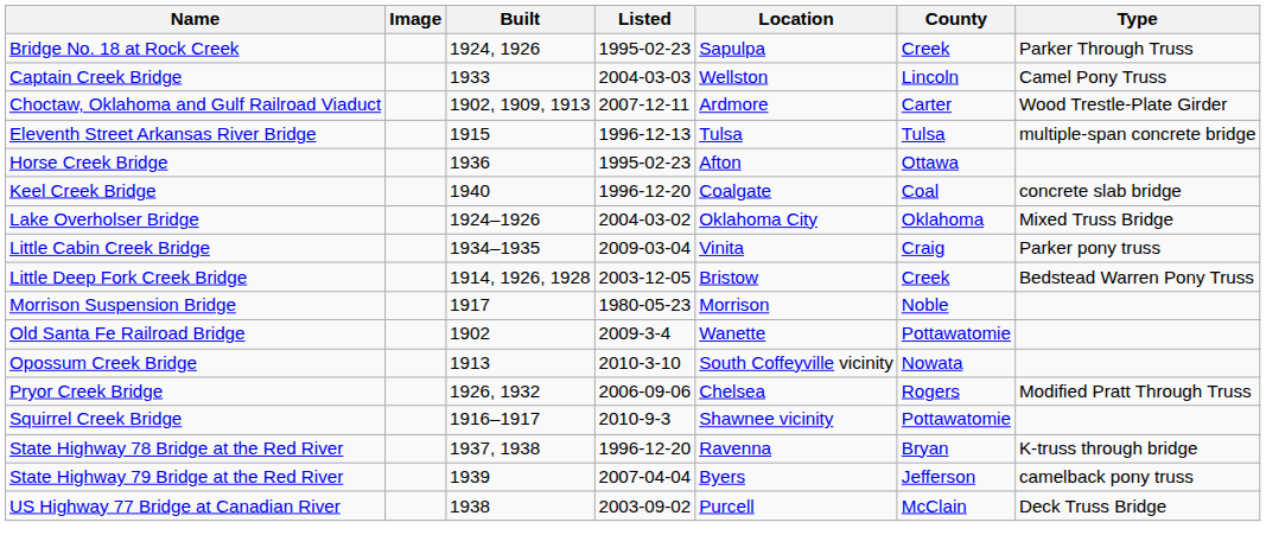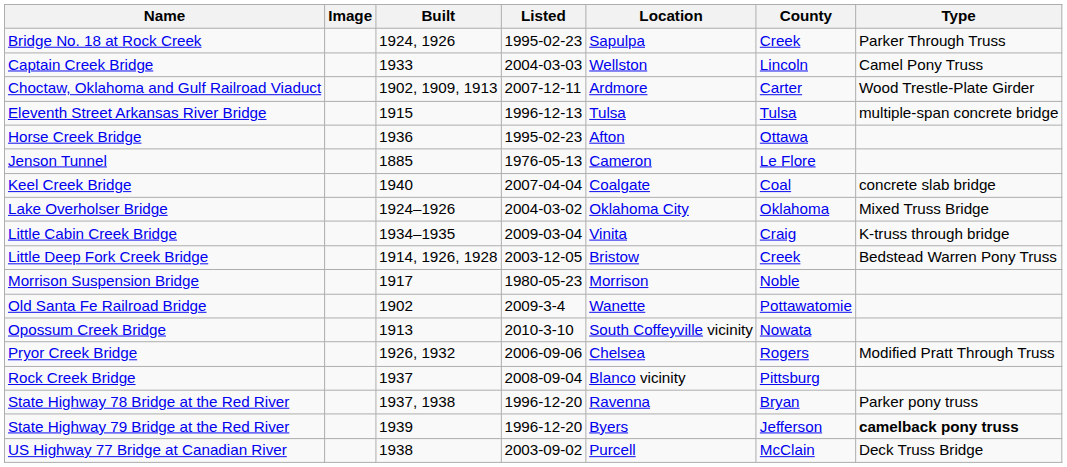+ row: Jenson Tunnel | 1885 | 1976-05-13 | Cameron | Le Flore
Keel Creek Bridge | Listed: 1996-12-20 -> 2007-04-04
Little Cabin Creek Bridge | Type: Parker pony truss -> K-truss through bridge
+ row: Rock Creek Bridge | 1937 | 2008-09-04 | Blanco vicinity | Pittsburg
- row: Squirrel Creek Bridge | 1916–1917 | 2010-9-3 | Shawnee vicinity | Pottawatomie
State Highway 78 Bridge at the Red River | Type: K-truss through bridge -> Parker pony truss
State Highway 79 Bridge at the Red River | Listed: 2007-04-04 -> 1996-12-20
State Highway 79 Bridge at the Red River | Type: normal -> bold
